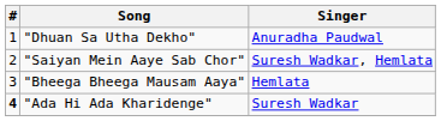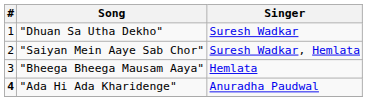"Dhuan Sa Utha Dekho" | Singer: Anuradha Paudwal -> Suresh Wadkar
"Ada Hi Ada Kharidenge" | Singer: Suresh Wadkar -> Anuradha Paudwal
